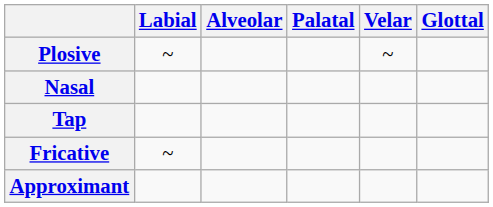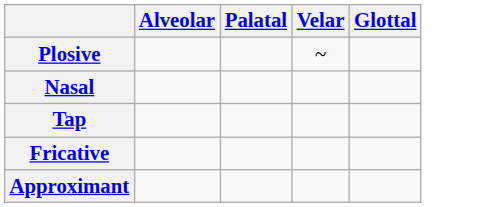- column: Labial | ~ | ~
